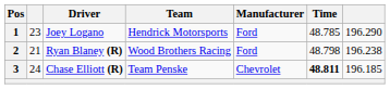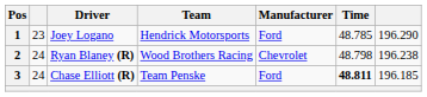2 | column 2: 21 -> 24
2 | Manufacturer: Ford -> Chevrolet
3 | Manufacturer: Chevrolet -> Ford
